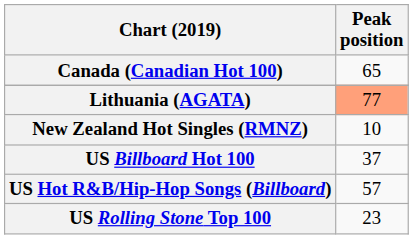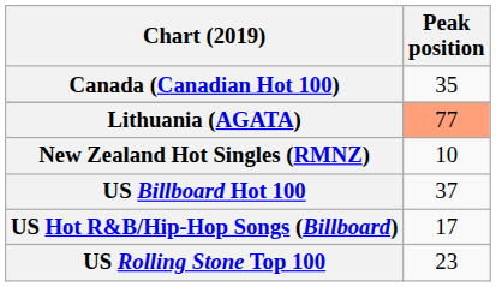Canada (Canadian Hot 100) | Peak position: 65 -> 35
US Hot R&B/Hip-Hop Songs (Billboard) | Peak position: 57 -> 17
